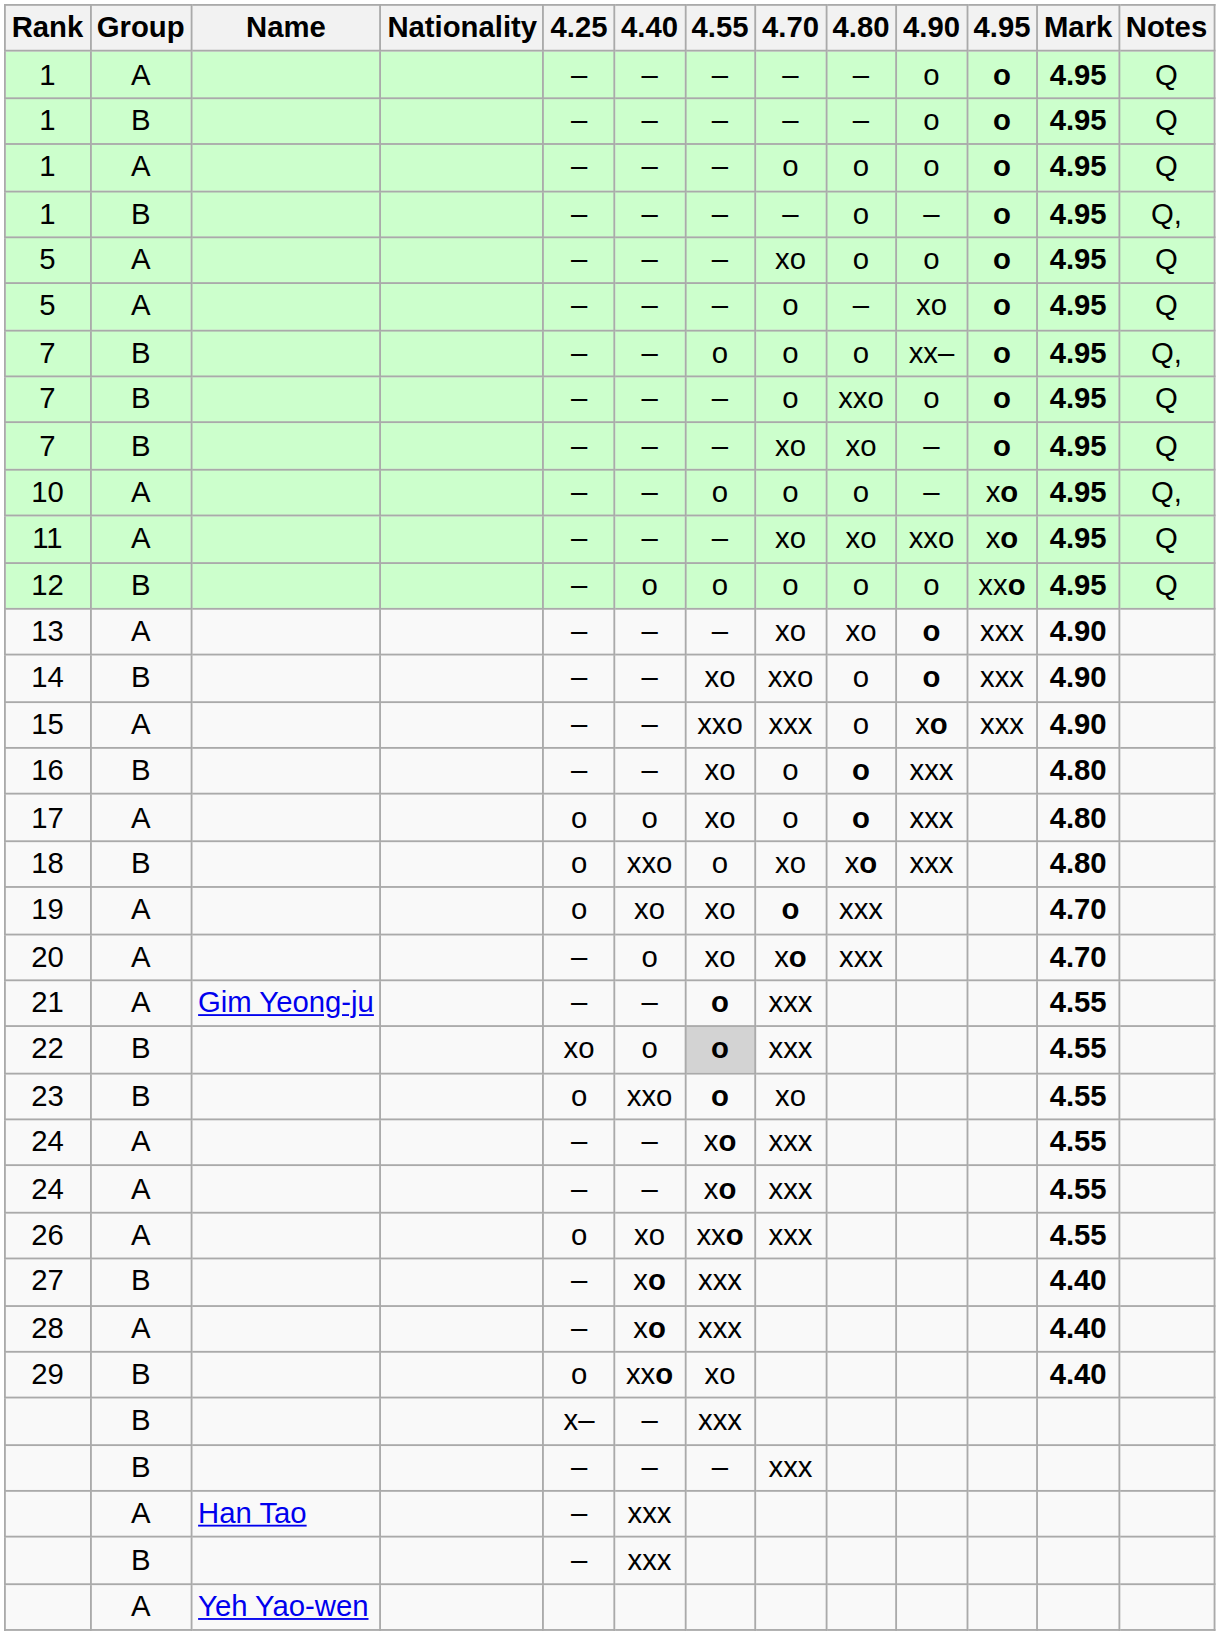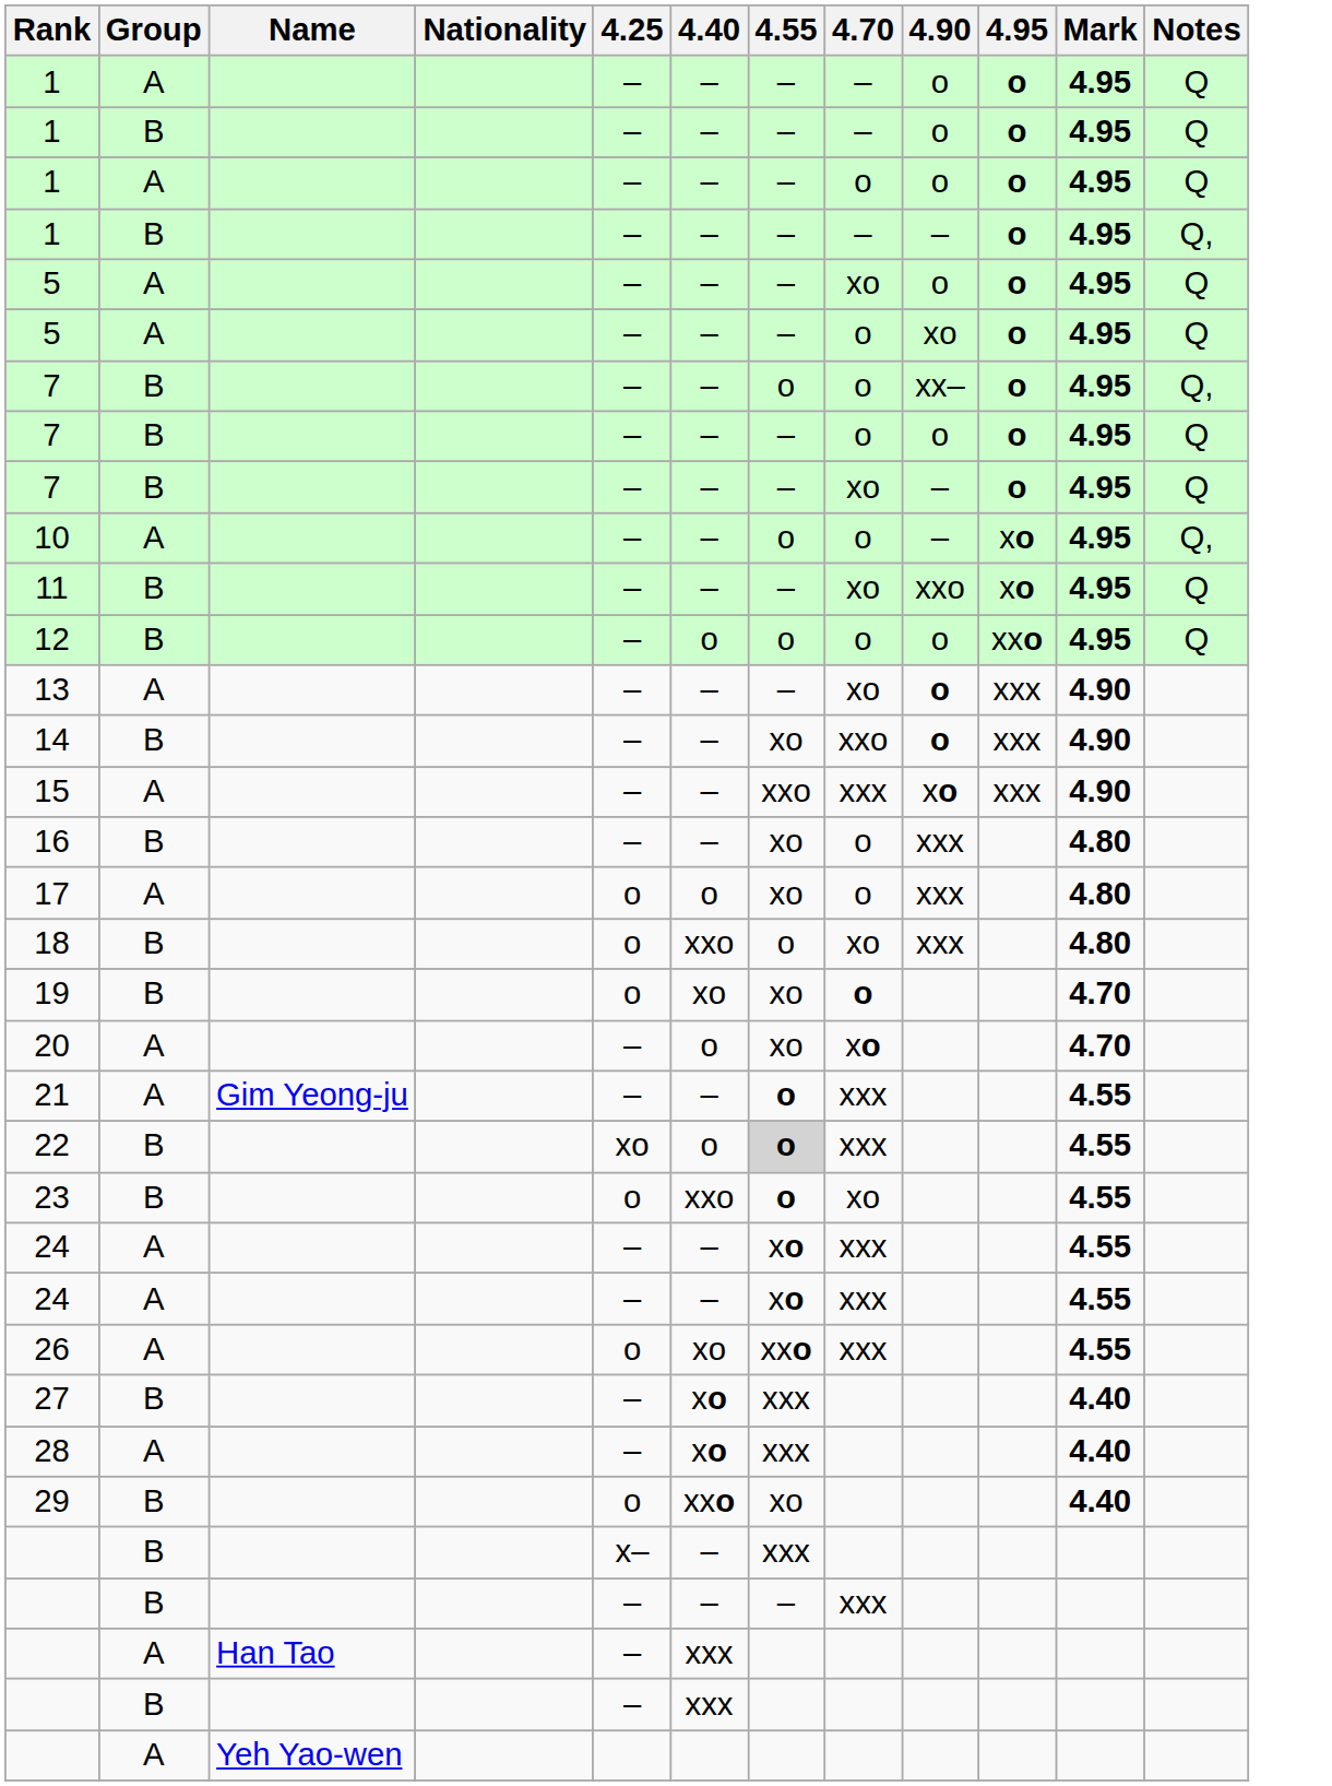- column: 4.80 | – | – | o | o | o | – | o | xxo | xo | o | xo | o | xo | o | o | o | o | xo | xxx | xxx
11 | Group: A -> B
19 | Group: A -> B
